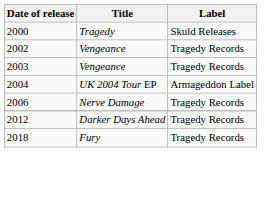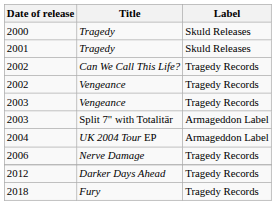+ row: 2001 | Tragedy | Skuld Releases
+ row: 2002 | Can We Call This Life? | Tragedy Records
+ row: 2003 | Split 7" with Totalitär | Armageddon Label
